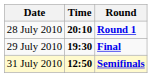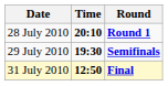29 July 2010 | Round: Final -> Semifinals
31 July 2010 | Round: Semifinals -> Final
